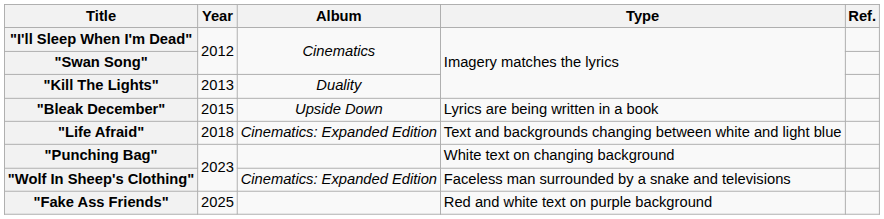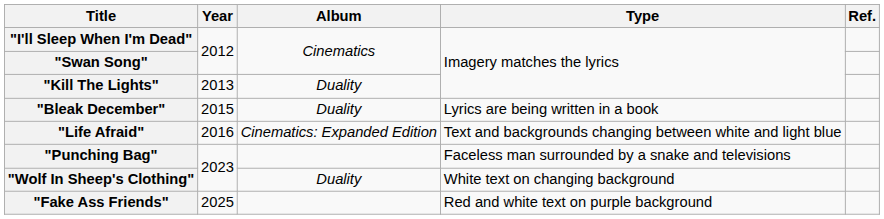"Bleak December" | Album: Upside Down -> Duality
"Life Afraid" | Year: 2018 -> 2016
"Punching Bag" | Type: White text on changing background -> Faceless man surrounded by a snake and televisions
"Wolf In Sheep's Clothing" | Album: Cinematics: Expanded Edition -> Duality
"Wolf In Sheep's Clothing" | Type: Faceless man surrounded by a snake and televisions -> White text on changing background
